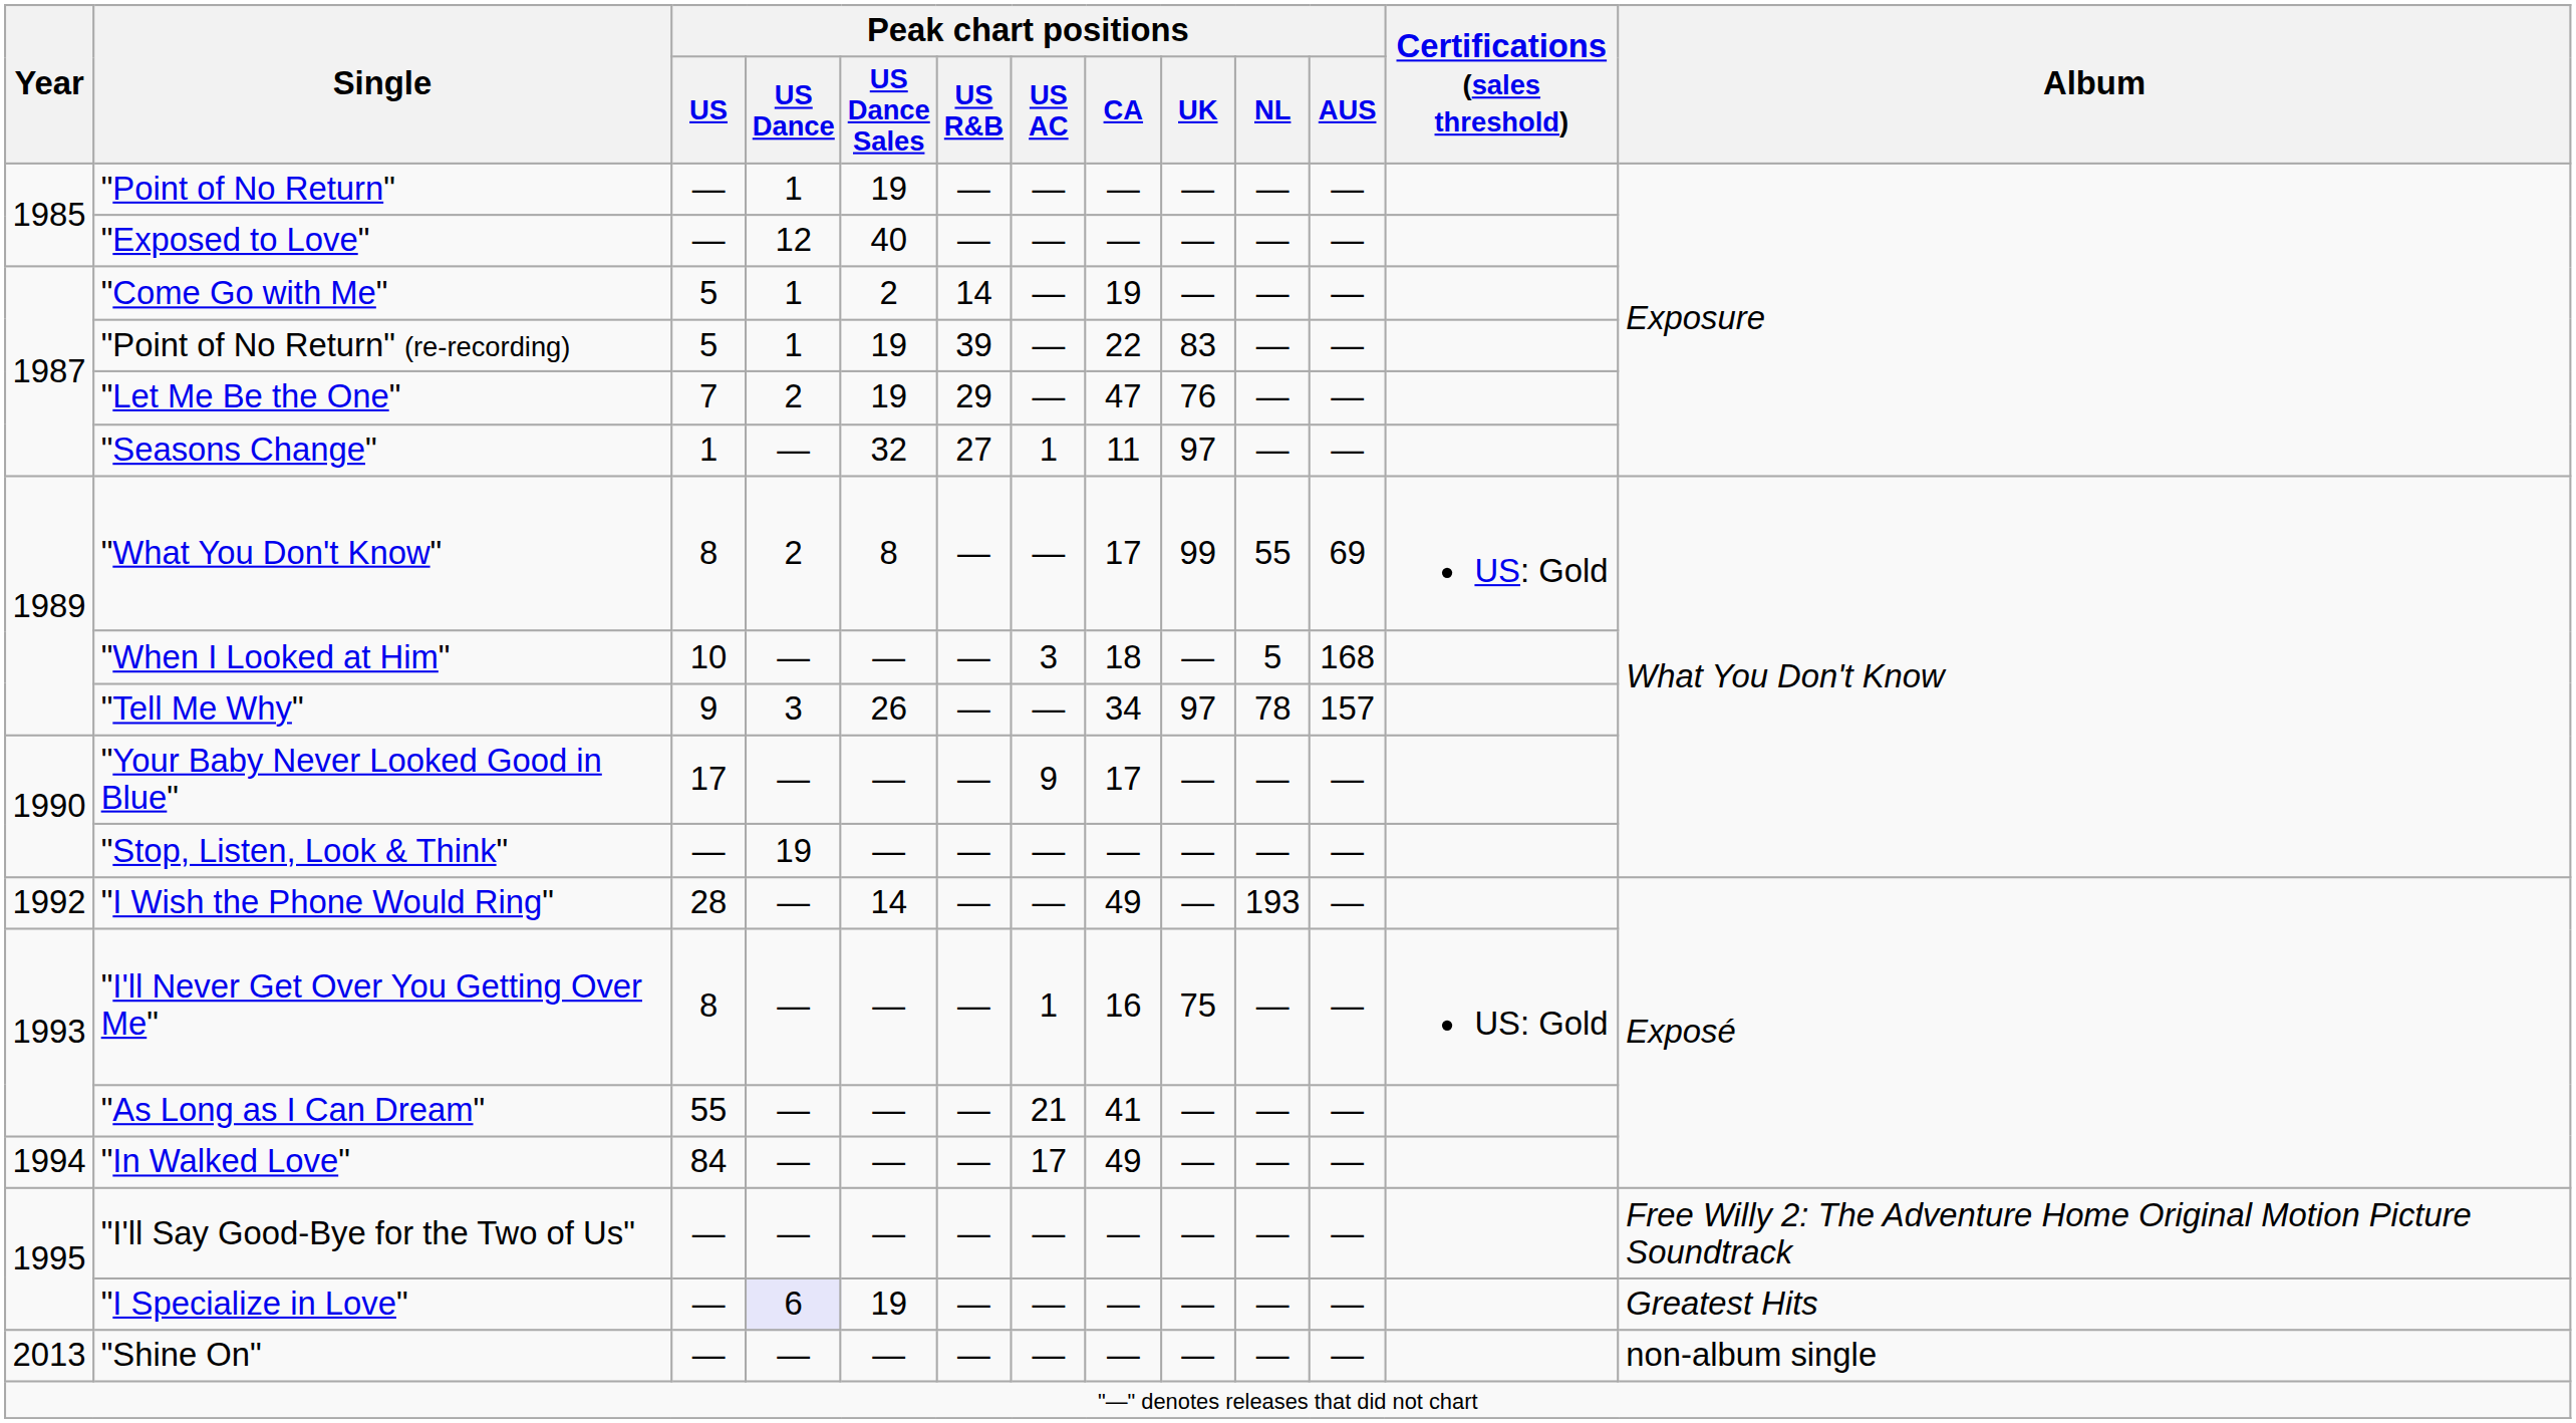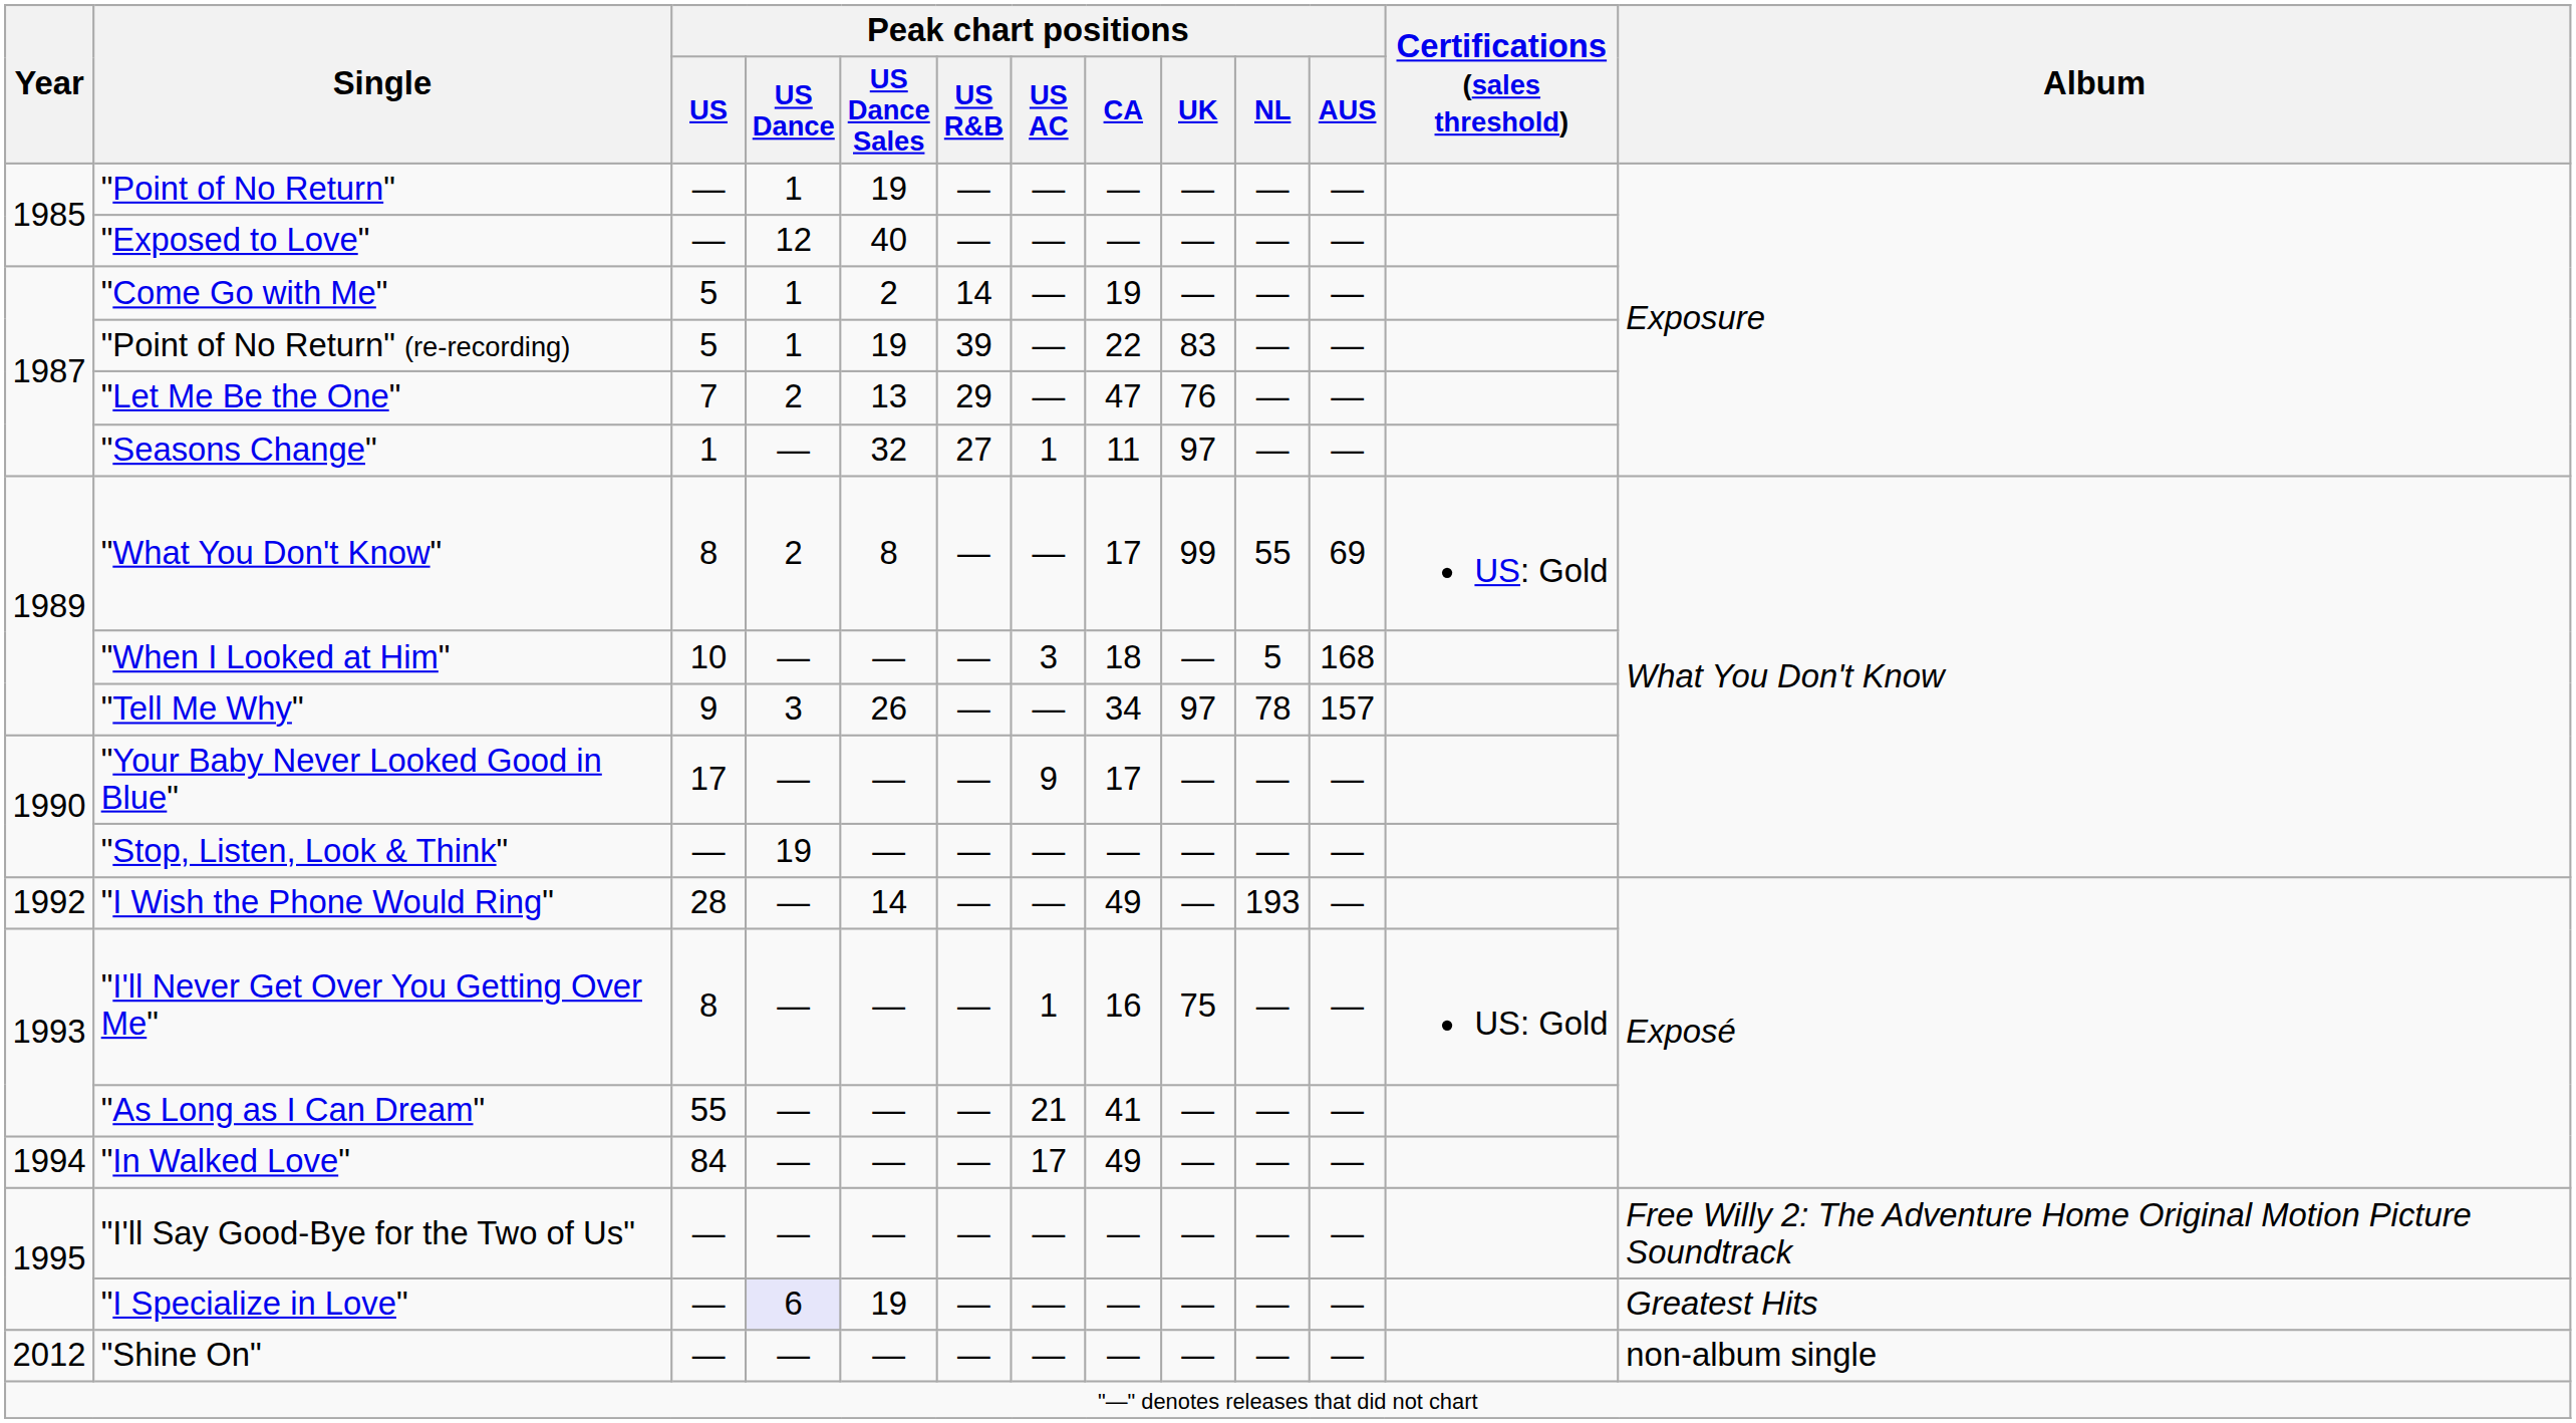"Let Me Be the One" | Peak chart positions / US Dance Sales: 19 -> 13
"Shine On" | Year: 2013 -> 2012
